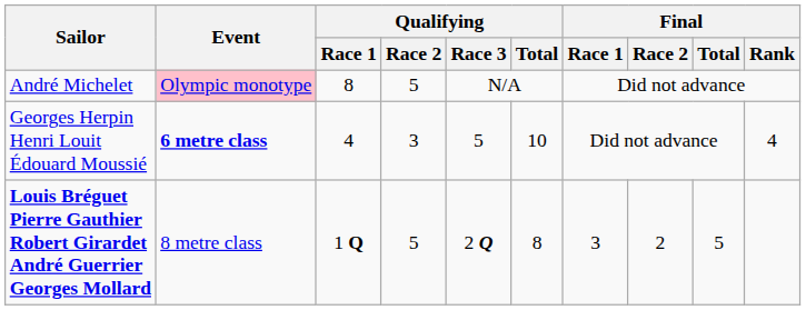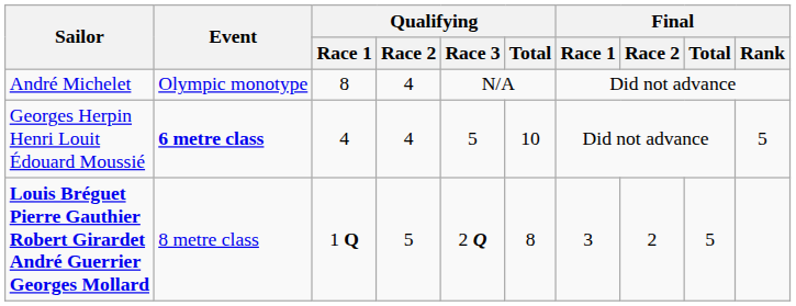André Michelet | Event: pink background -> no background
André Michelet | Qualifying / Race 2: 5 -> 4
Georges Herpin Henri Louit Édouard Moussié | Qualifying / Race 2: 3 -> 4
Georges Herpin Henri Louit Édouard Moussié | Final / Rank: 4 -> 5
